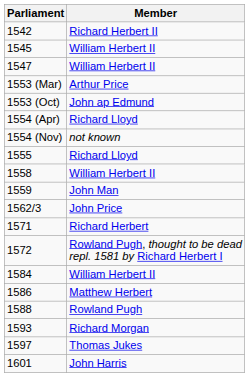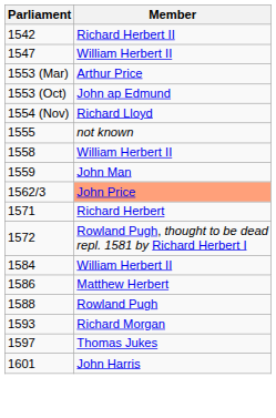- row: 1545 | William Herbert II
- row: 1554 (Apr) | Richard Lloyd
1554 (Nov) | Member: not known -> Richard Lloyd
1555 | Member: Richard Lloyd -> not known
1562/3 | Member: no background -> lightsalmon background
